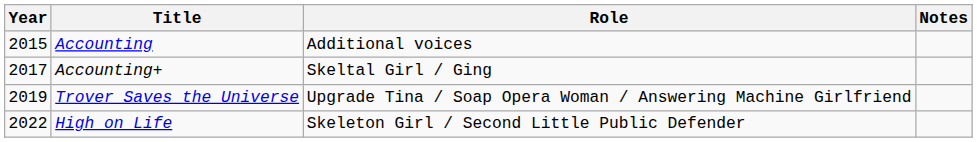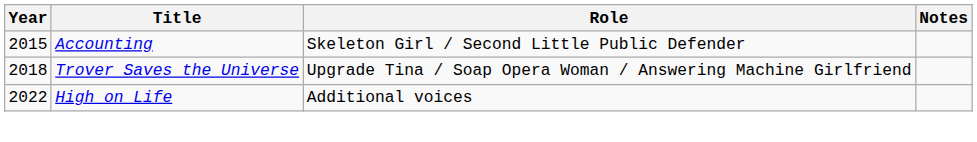Accounting | Role: Additional voices -> Skeleton Girl / Second Little Public Defender
- row: 2017 | Accounting+ | Skeltal Girl / Ging
Trover Saves the Universe | Year: 2019 -> 2018
High on Life | Role: Skeleton Girl / Second Little Public Defender -> Additional voices
